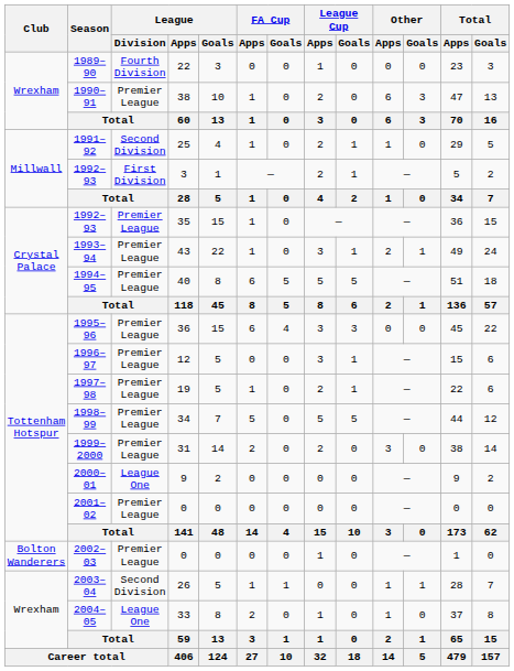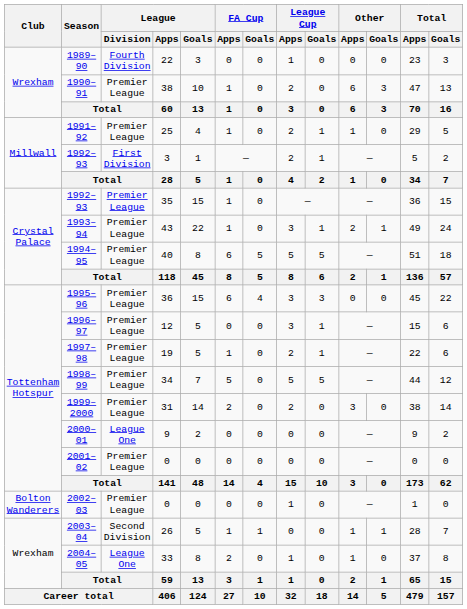1991–92 | League / Division: Second Division -> Premier League
